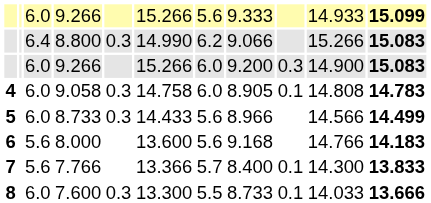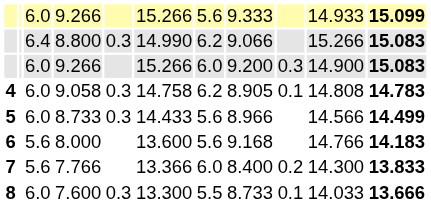9.058 | column 7: 6.0 -> 6.2
7.766 | column 7: 5.7 -> 6.0
7.766 | column 9: 0.1 -> 0.2
